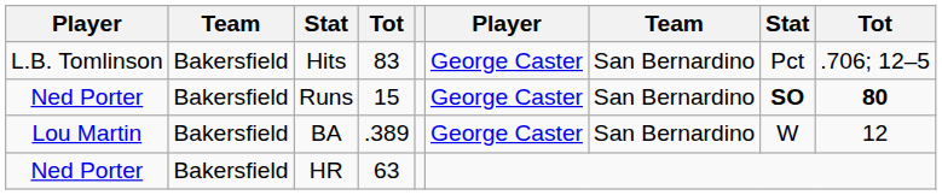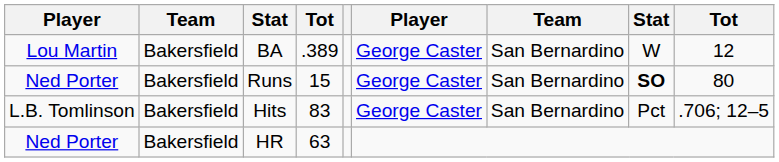rows swapped: BA <-> Hits
Runs | column 9: bold -> normal
